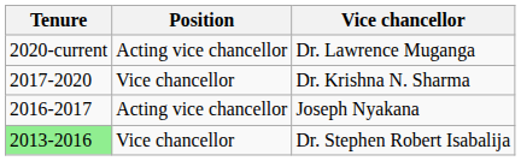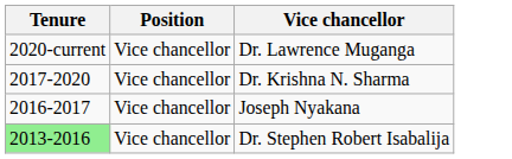Dr. Lawrence Muganga | Position: Acting vice chancellor -> Vice chancellor
Joseph Nyakana | Position: Acting vice chancellor -> Vice chancellor
